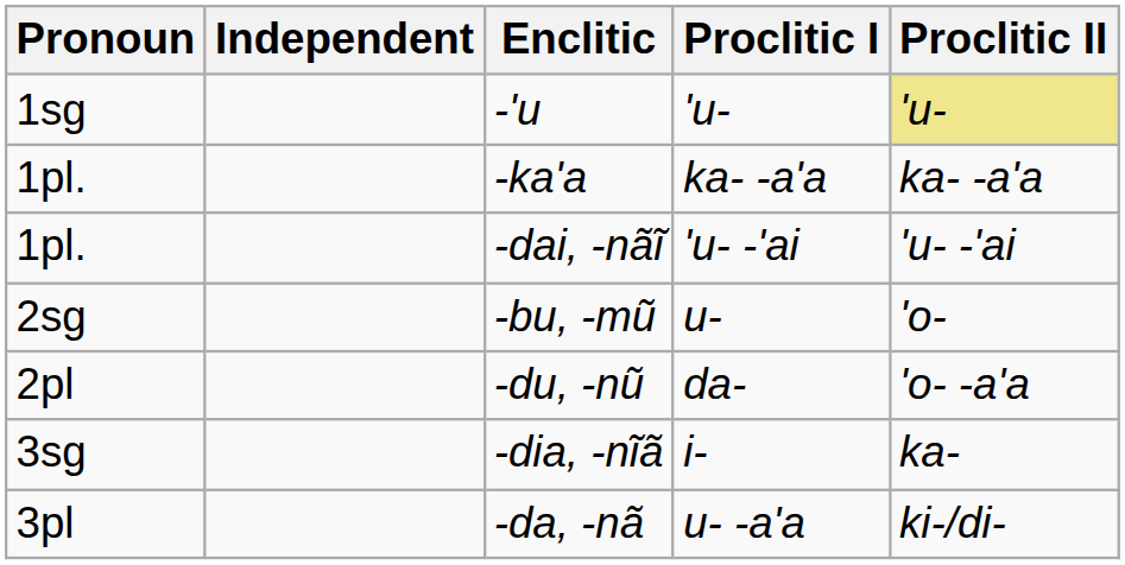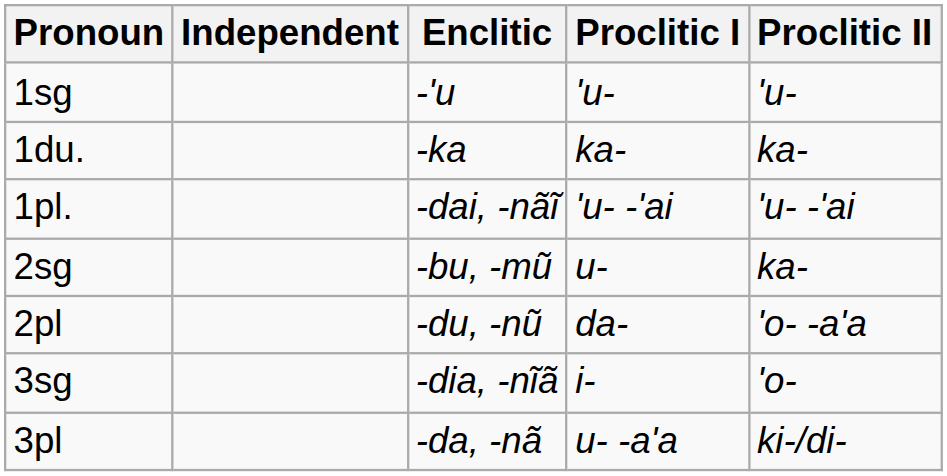-'u | Proclitic II: khaki background -> no background
+ row: 1du. | -ka | ka- | ka-
- row: 1pl. | -ka'a | ka- -a'a | ka- -a'a
-bu, -mũ | Proclitic II: 'o- -> ka-
-dia, -nĩã | Proclitic II: ka- -> 'o-
